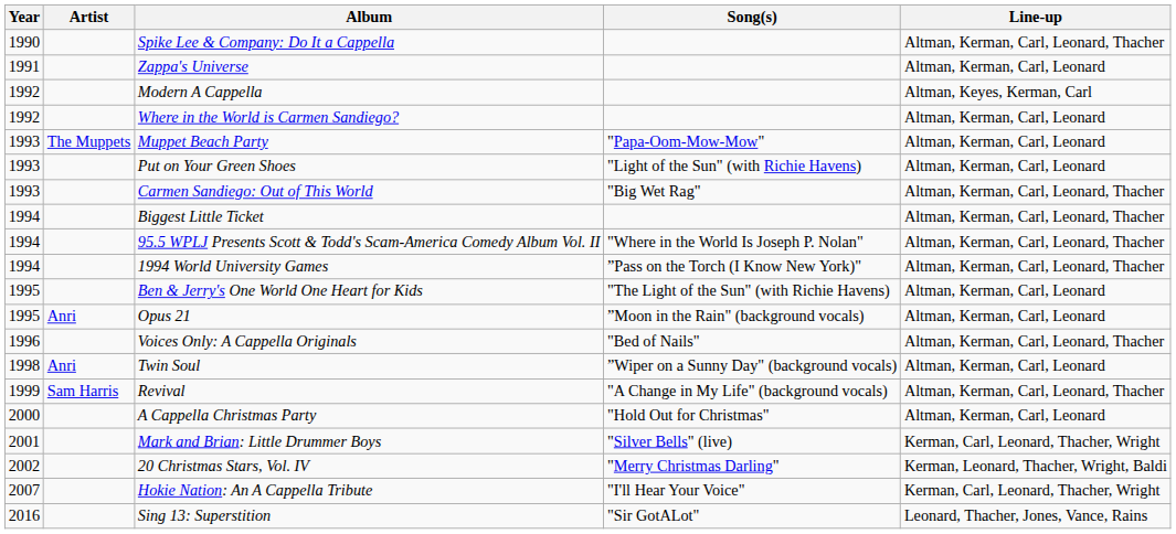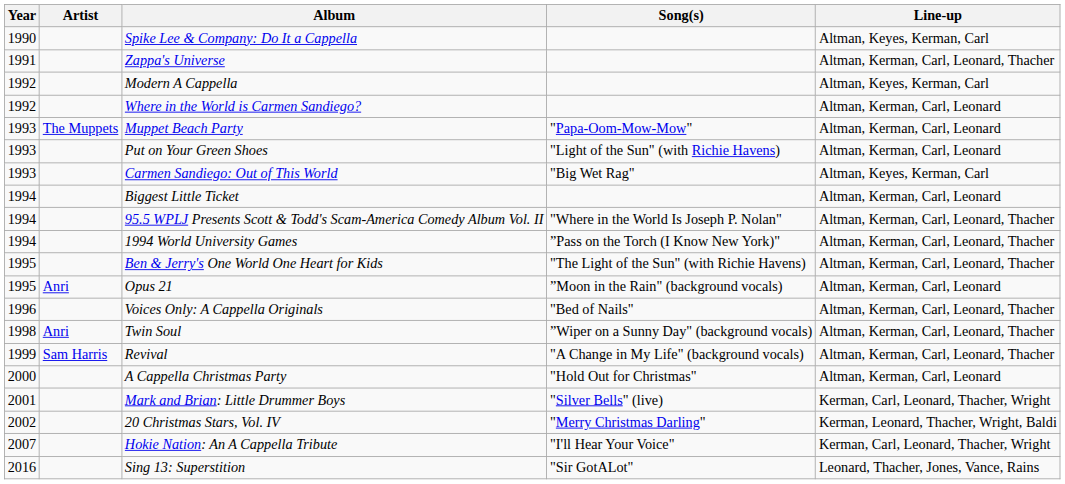Spike Lee & Company: Do It a Cappella | Line-up: Altman, Kerman, Carl, Leonard, Thacher -> Altman, Keyes, Kerman, Carl
Zappa's Universe | Line-up: Altman, Kerman, Carl, Leonard -> Altman, Kerman, Carl, Leonard, Thacher
Carmen Sandiego: Out of This World | Line-up: Altman, Kerman, Carl, Leonard, Thacher -> Altman, Keyes, Kerman, Carl
Biggest Little Ticket | Line-up: Altman, Kerman, Carl, Leonard, Thacher -> Altman, Kerman, Carl, Leonard
Ben & Jerry's One World One Heart for Kids | Line-up: Altman, Kerman, Carl, Leonard -> Altman, Kerman, Carl, Leonard, Thacher
Twin Soul | Line-up: Altman, Kerman, Carl, Leonard -> Altman, Kerman, Carl, Leonard, Thacher
